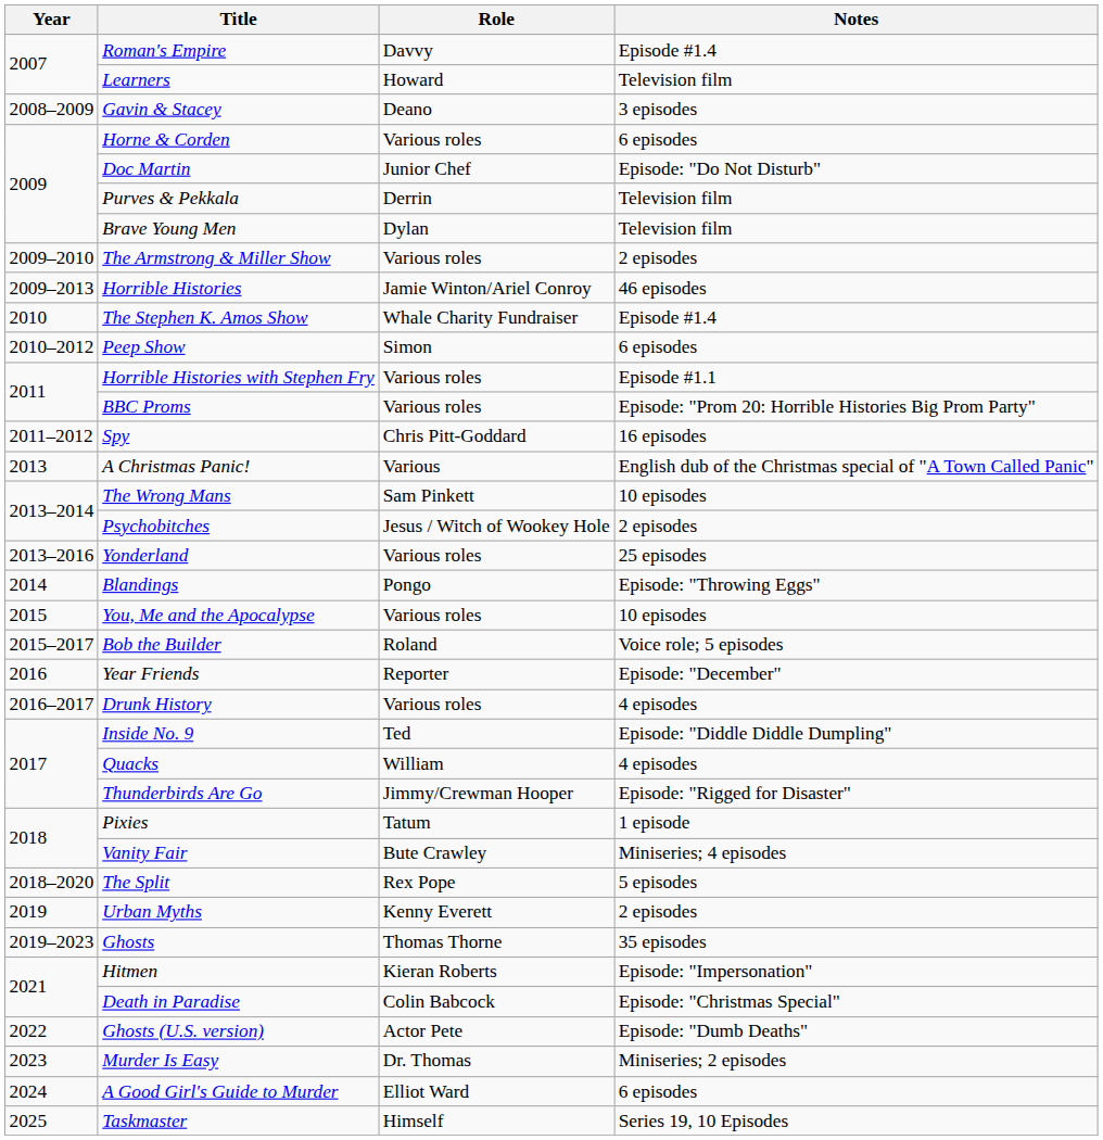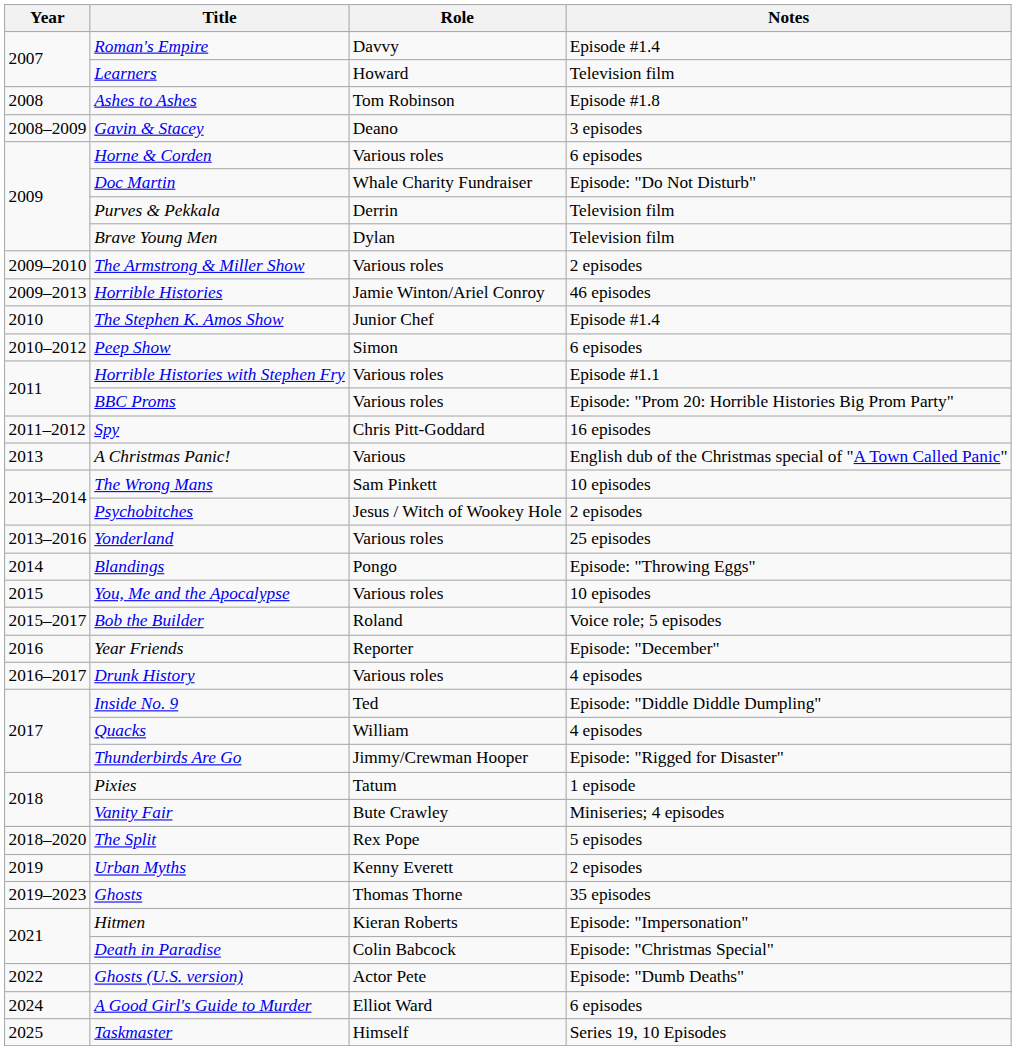+ row: 2008 | Ashes to Ashes | Tom Robinson | Episode #1.8
Doc Martin | Role: Junior Chef -> Whale Charity Fundraiser
The Stephen K. Amos Show | Role: Whale Charity Fundraiser -> Junior Chef
- row: 2023 | Murder Is Easy | Dr. Thomas | Miniseries; 2 episodes
